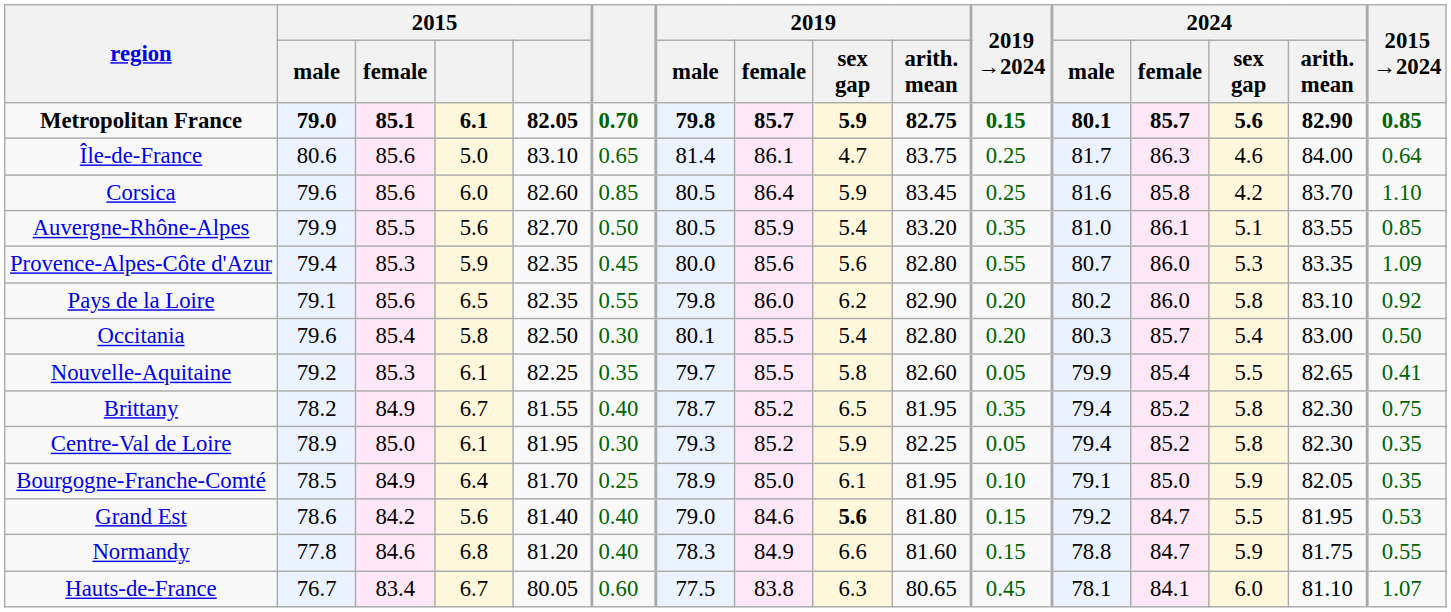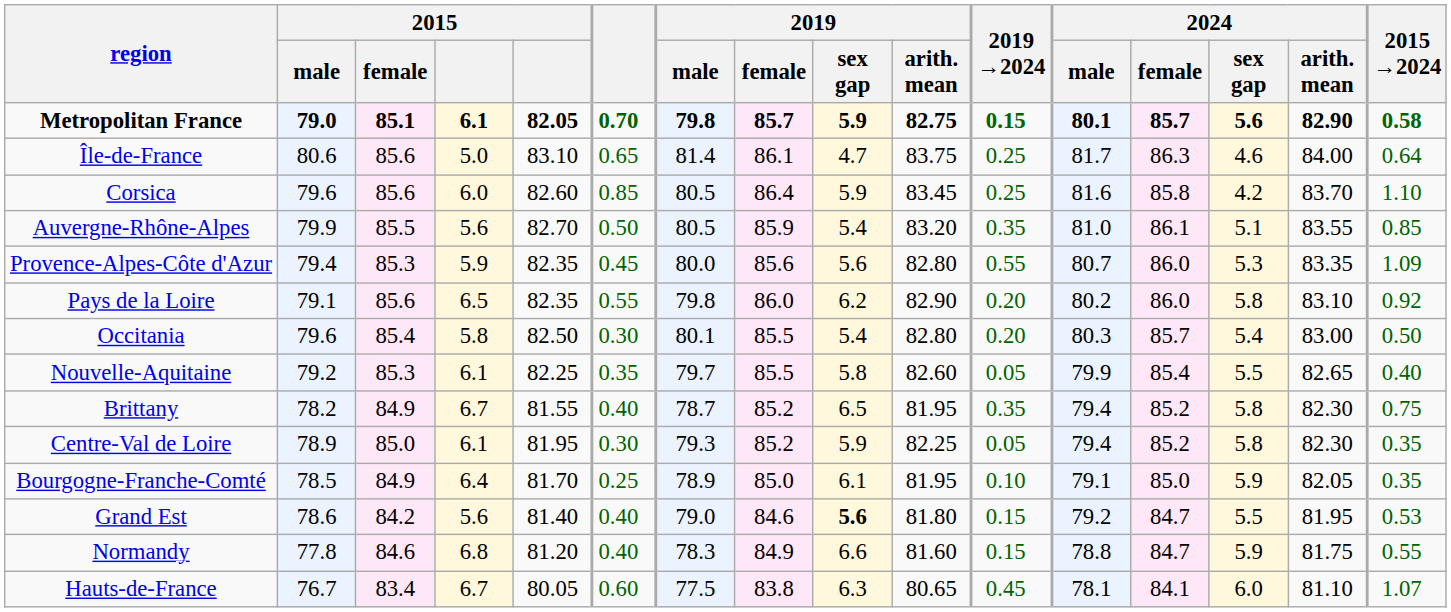Metropolitan France | 2015 →2024: 0.85 -> 0.58
Nouvelle-Aquitaine | 2015 →2024: 0.41 -> 0.40
